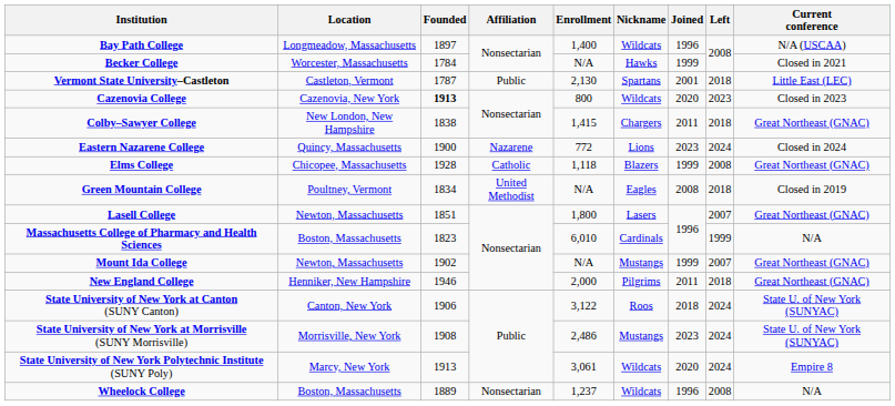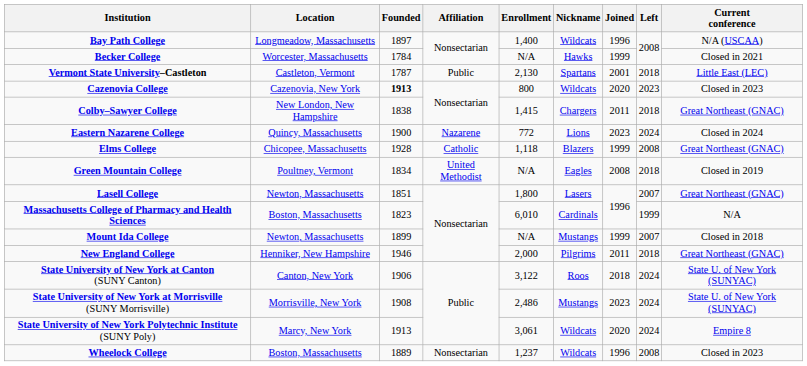Mount Ida College | Founded: 1902 -> 1899
Mount Ida College | Current conference: Great Northeast (GNAC) -> Closed in 2018
Wheelock College | Current conference: N/A -> Closed in 2023
